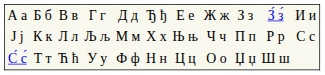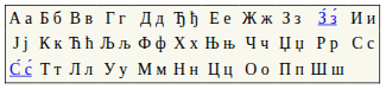Ј ј | column 3: Л л -> Ћ ћ
Ј ј | column 5: М м -> Ф ф
Ј ј | column 9: П п -> Џ џ
С́ с́ | column 3: Ћ ћ -> Л л
С́ с́ | column 5: Ф ф -> М м
С́ с́ | column 9: Џ џ -> П п
